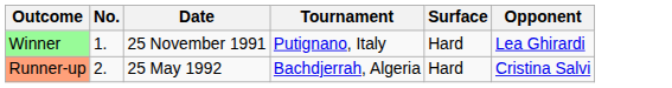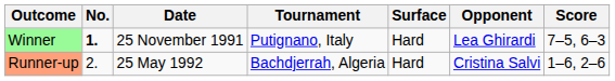+ column: Score | 7–5, 6–3 | 1–6, 2–6
Winner | No.: normal -> bold
